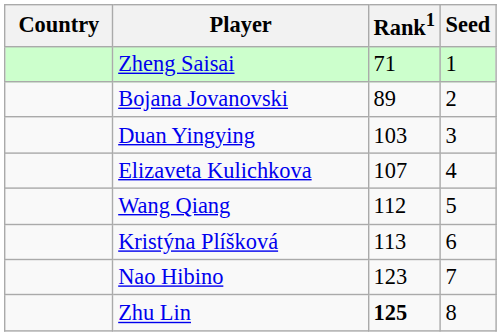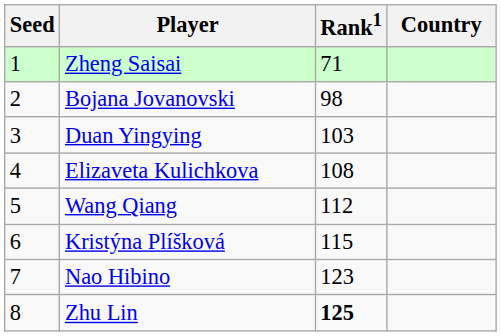columns swapped: Country <-> Seed
Bojana Jovanovski | Rank1: 89 -> 98
Elizaveta Kulichkova | Rank1: 107 -> 108
Kristýna Plíšková | Rank1: 113 -> 115
